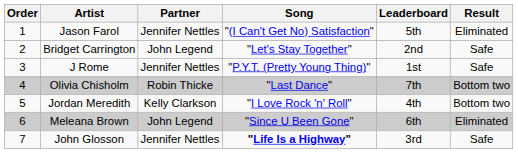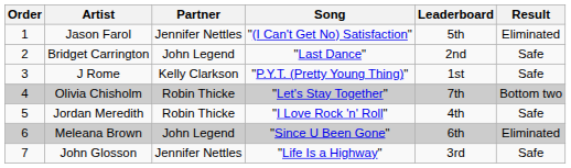Bridget Carrington | Song: "Let's Stay Together" -> "Last Dance"
J Rome | Partner: Jennifer Nettles -> Kelly Clarkson
Olivia Chisholm | Song: "Last Dance" -> "Let's Stay Together"
Jordan Meredith | Partner: Kelly Clarkson -> Robin Thicke
Jordan Meredith | Result: Bottom two -> Safe
John Glosson | Song: bold -> normal
